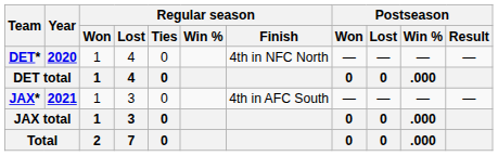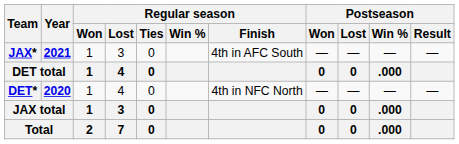rows swapped: DET* <-> JAX*
